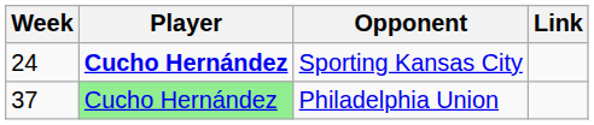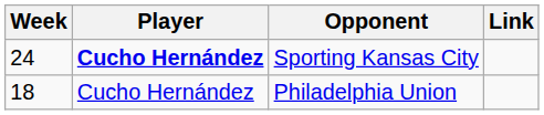Philadelphia Union | Week: 37 -> 18
Philadelphia Union | Player: lightgreen background -> no background
